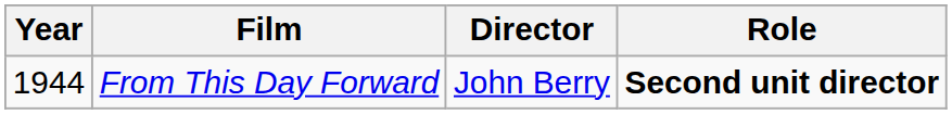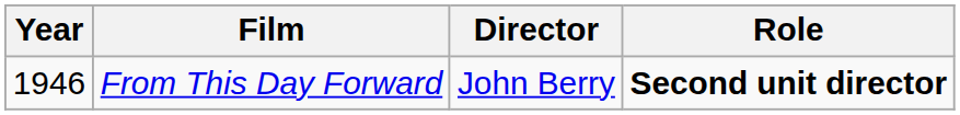From This Day Forward | Year: 1944 -> 1946
